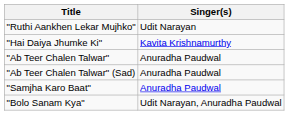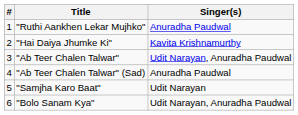+ column: # | 1 | 2 | 3 | 4 | 5 | 6
"Ruthi Aankhen Lekar Mujhko" | Singer(s): Udit Narayan -> Anuradha Paudwal
"Ab Teer Chalen Talwar" | Singer(s): Anuradha Paudwal -> Udit Narayan, Anuradha Paudwal
"Samjha Karo Baat" | Singer(s): Anuradha Paudwal -> Udit Narayan
